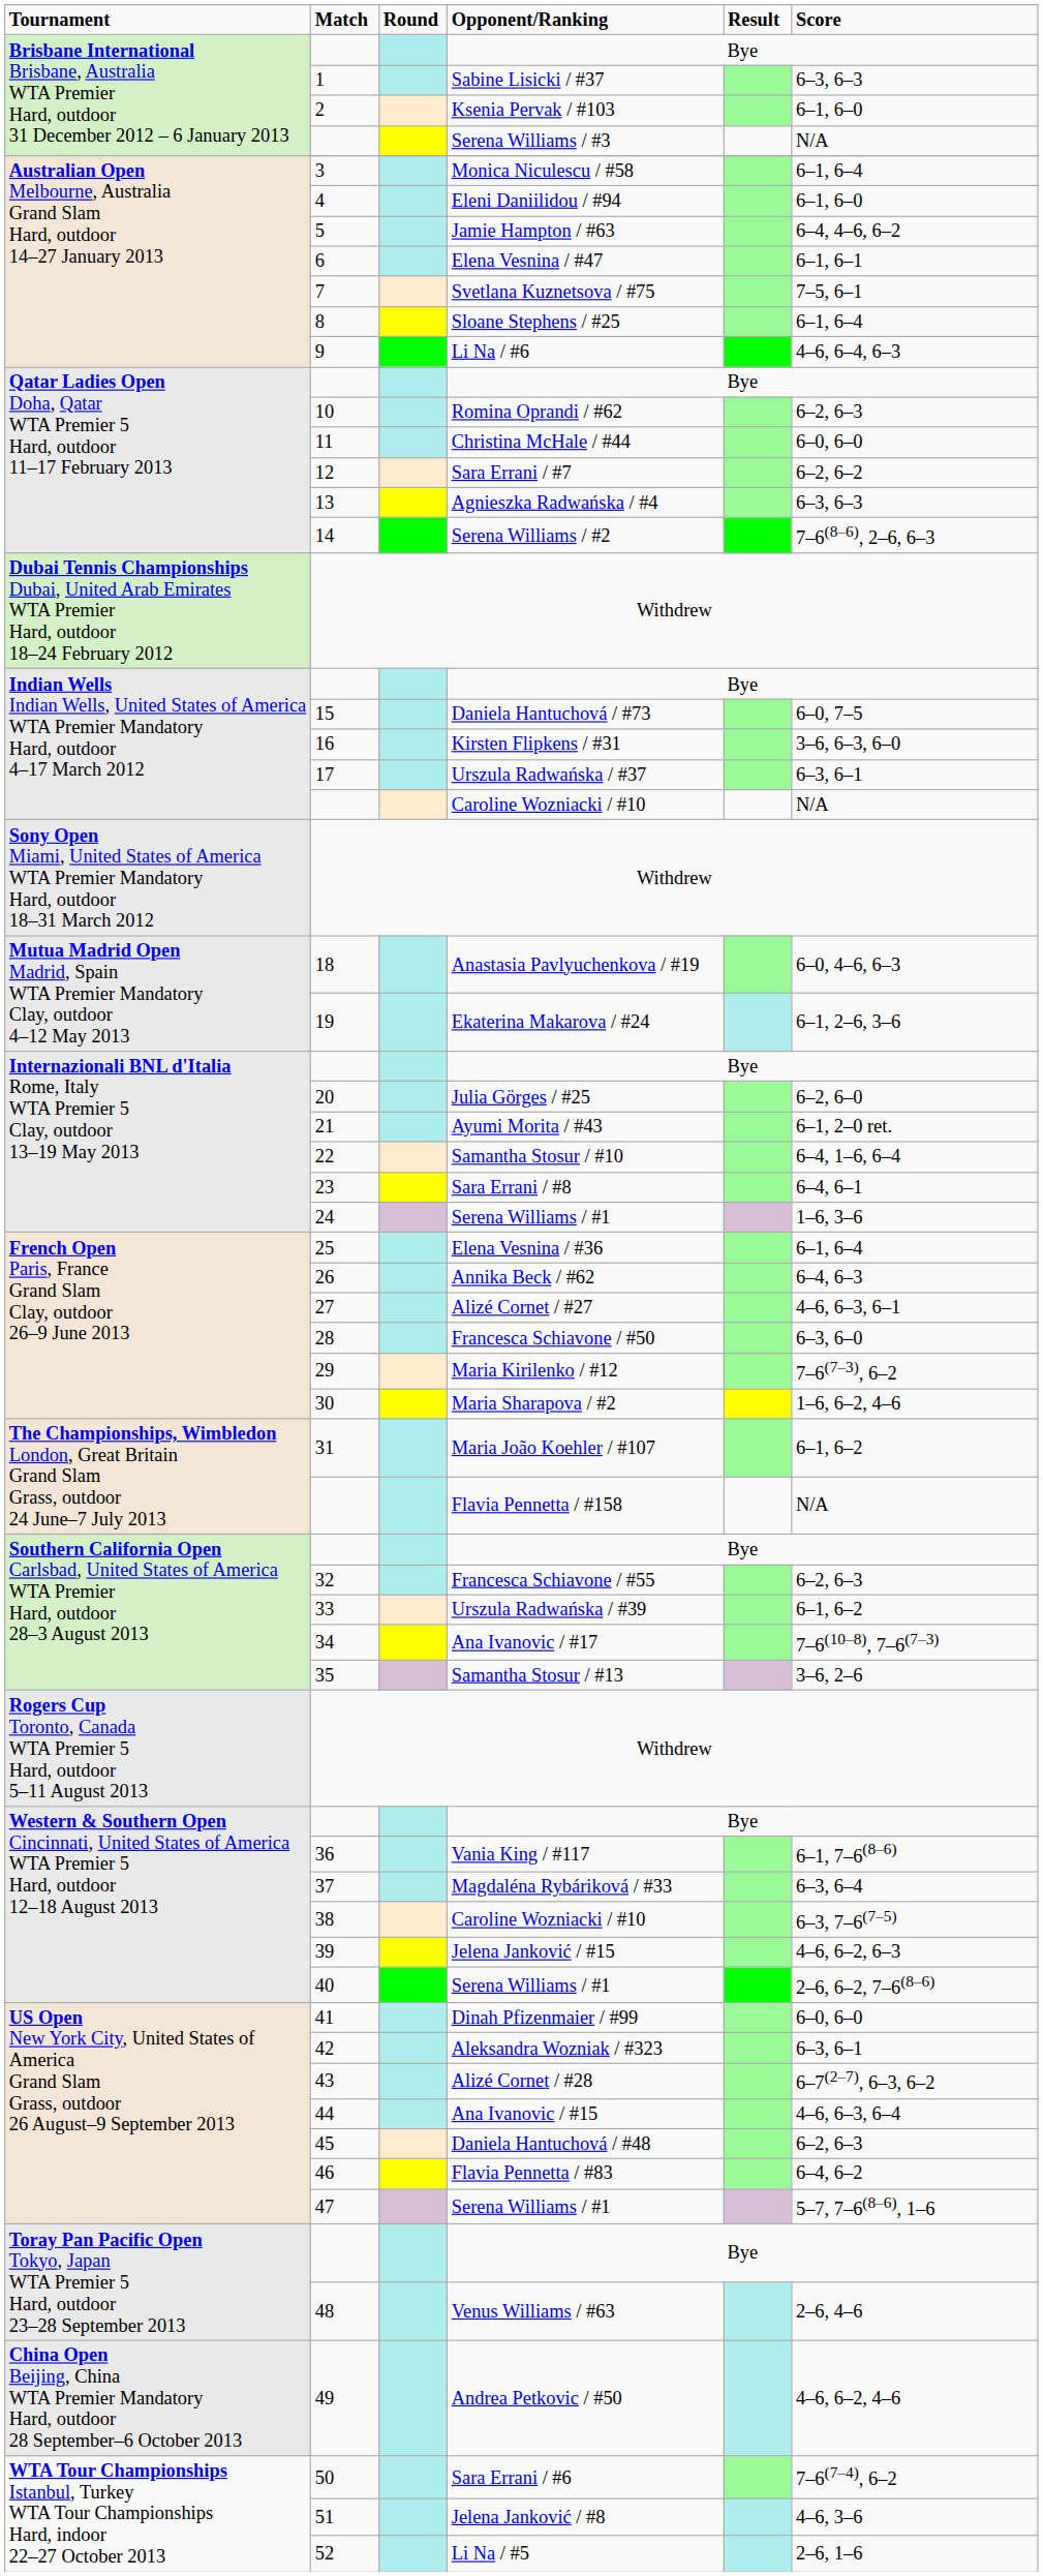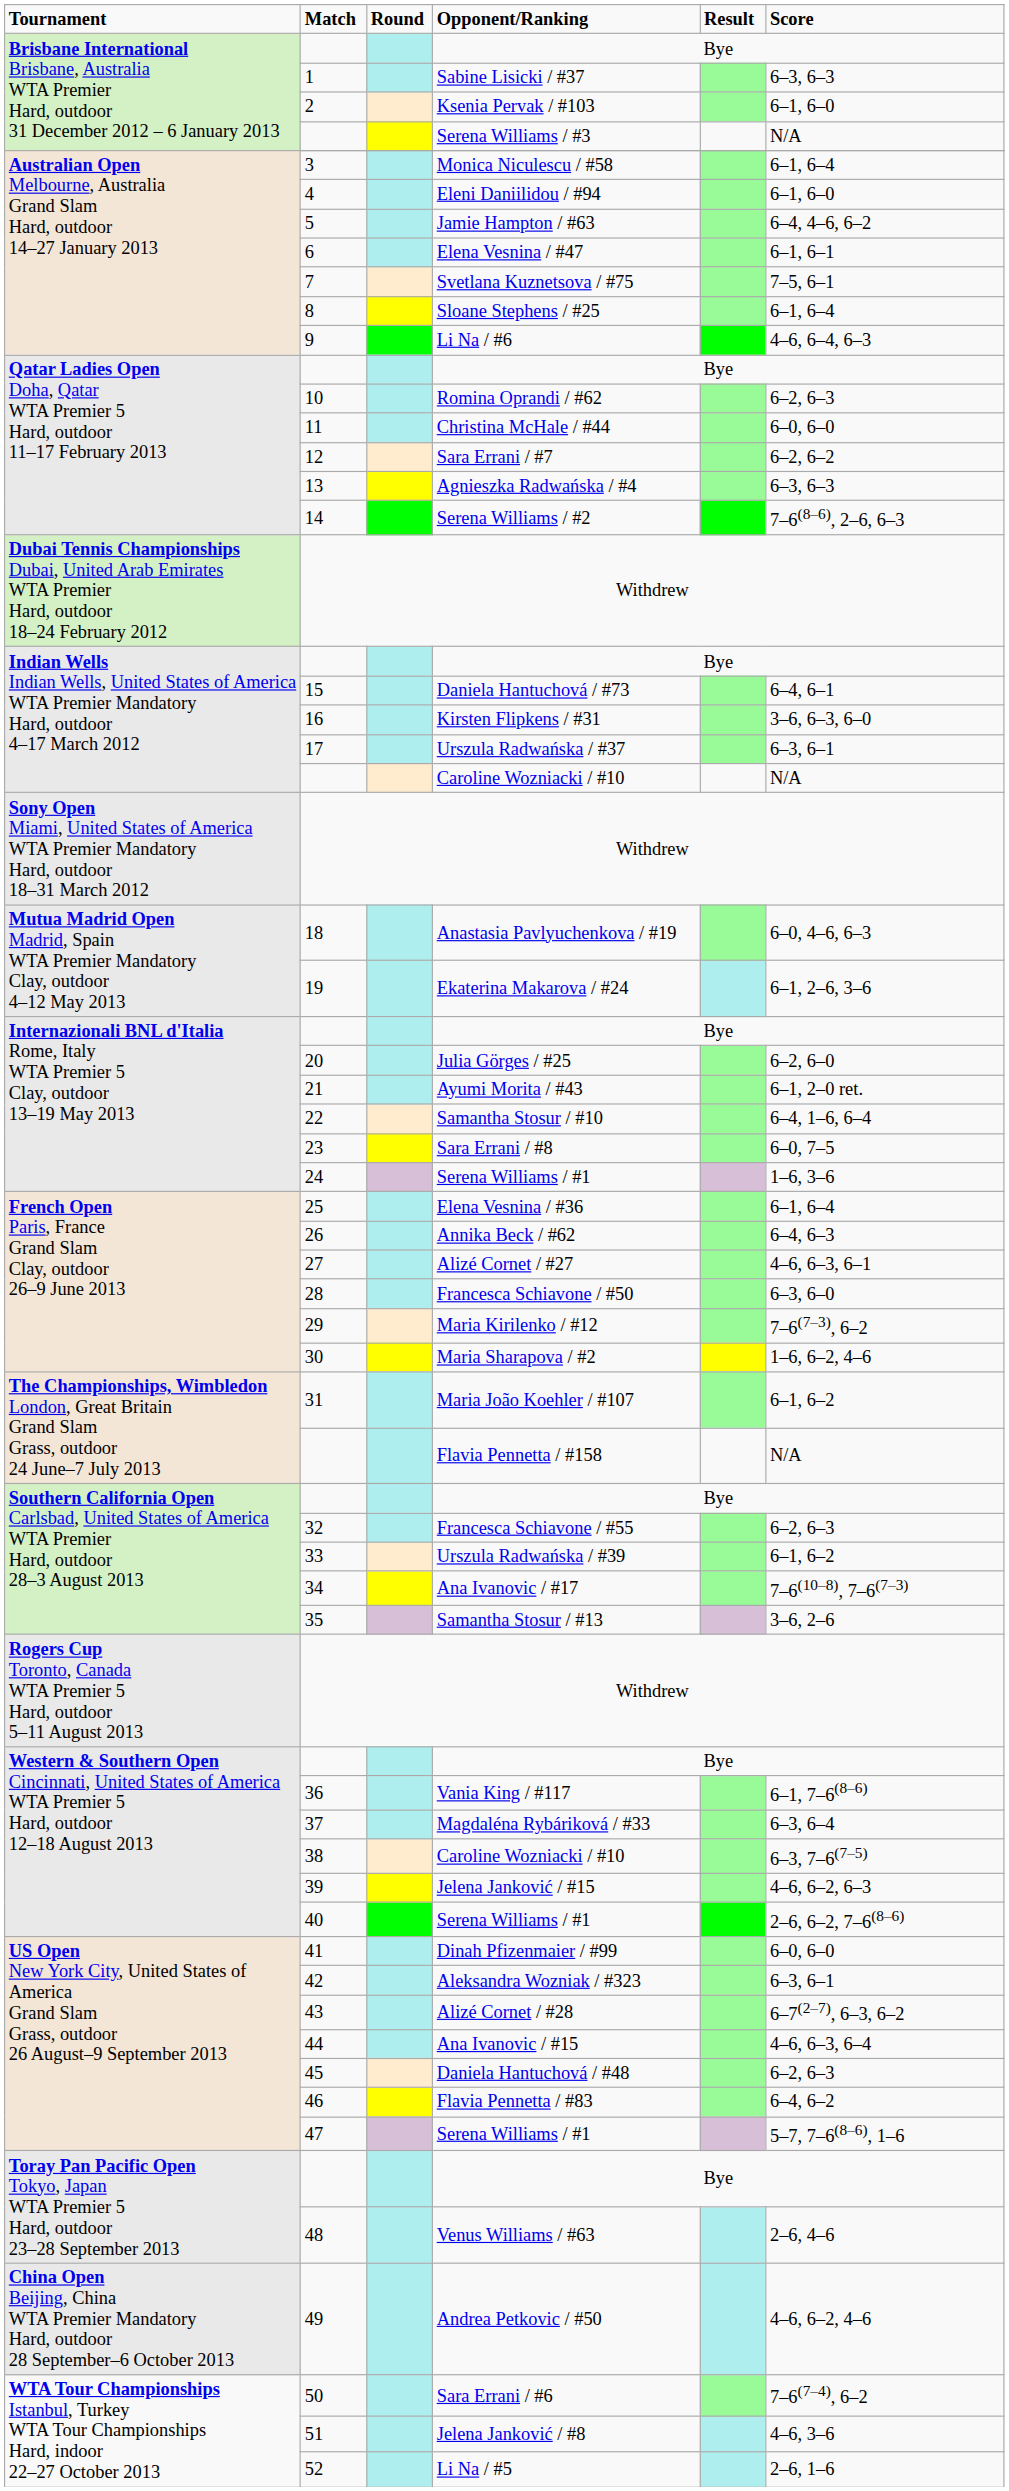Daniela Hantuchová / #73 | column 6: 6–0, 7–5 -> 6–4, 6–1
Sara Errani / #8 | column 6: 6–4, 6–1 -> 6–0, 7–5
